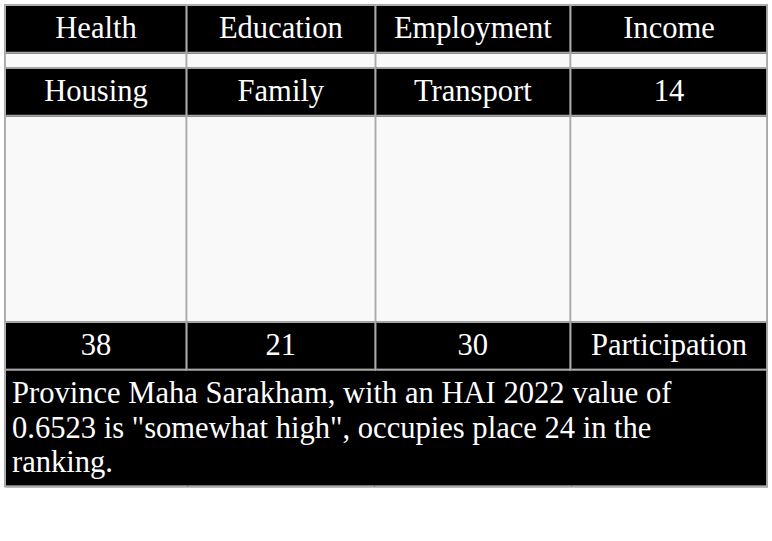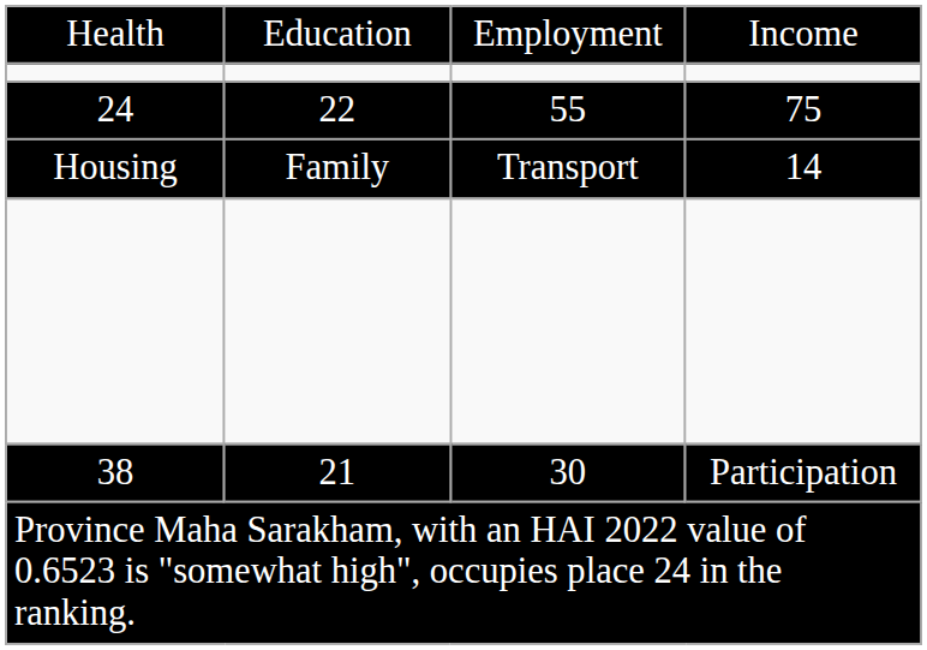+ row: 24 | 22 | 55 | 75
